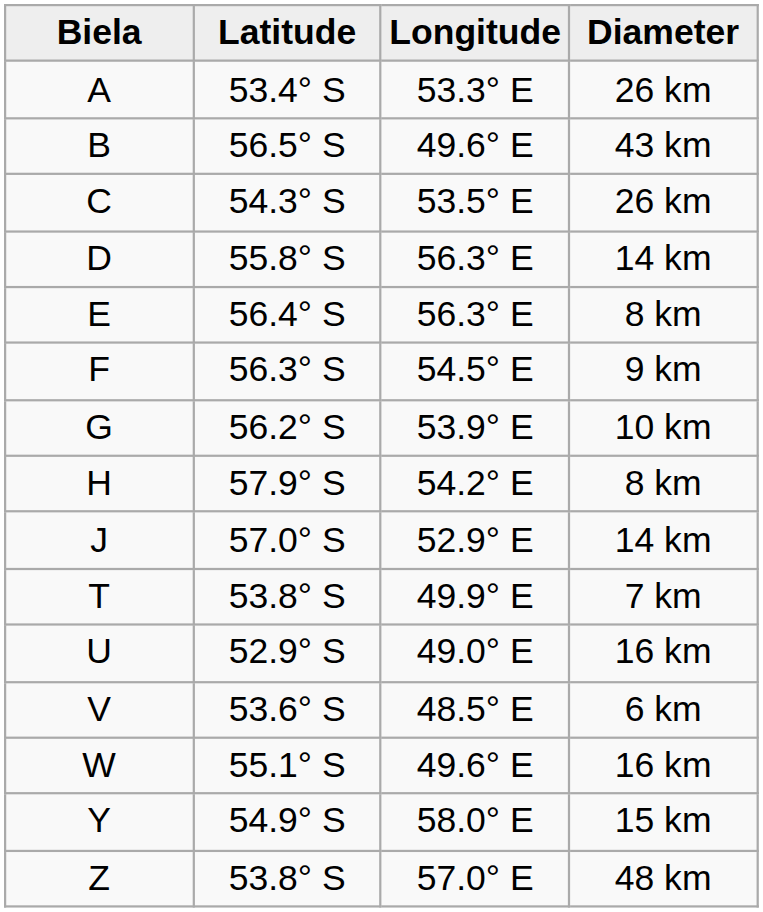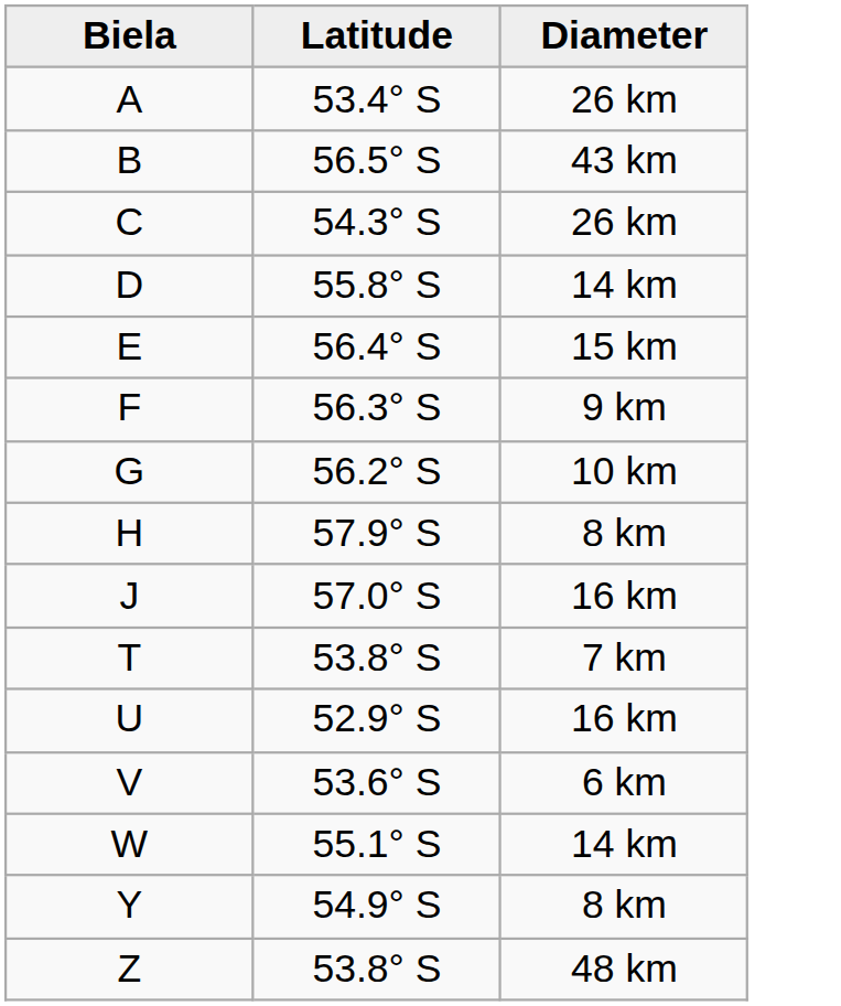- column: Longitude | 53.3° E | 49.6° E | 53.5° E | 56.3° E | 56.3° E | 54.5° E | 53.9° E | 54.2° E | 52.9° E | 49.9° E | 49.0° E | 48.5° E | 49.6° E | 58.0° E | 57.0° E
E | Diameter: 8 km -> 15 km
J | Diameter: 14 km -> 16 km
W | Diameter: 16 km -> 14 km
Y | Diameter: 15 km -> 8 km
